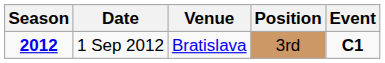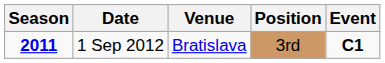1 Sep 2012 | Season: 2012 -> 2011
